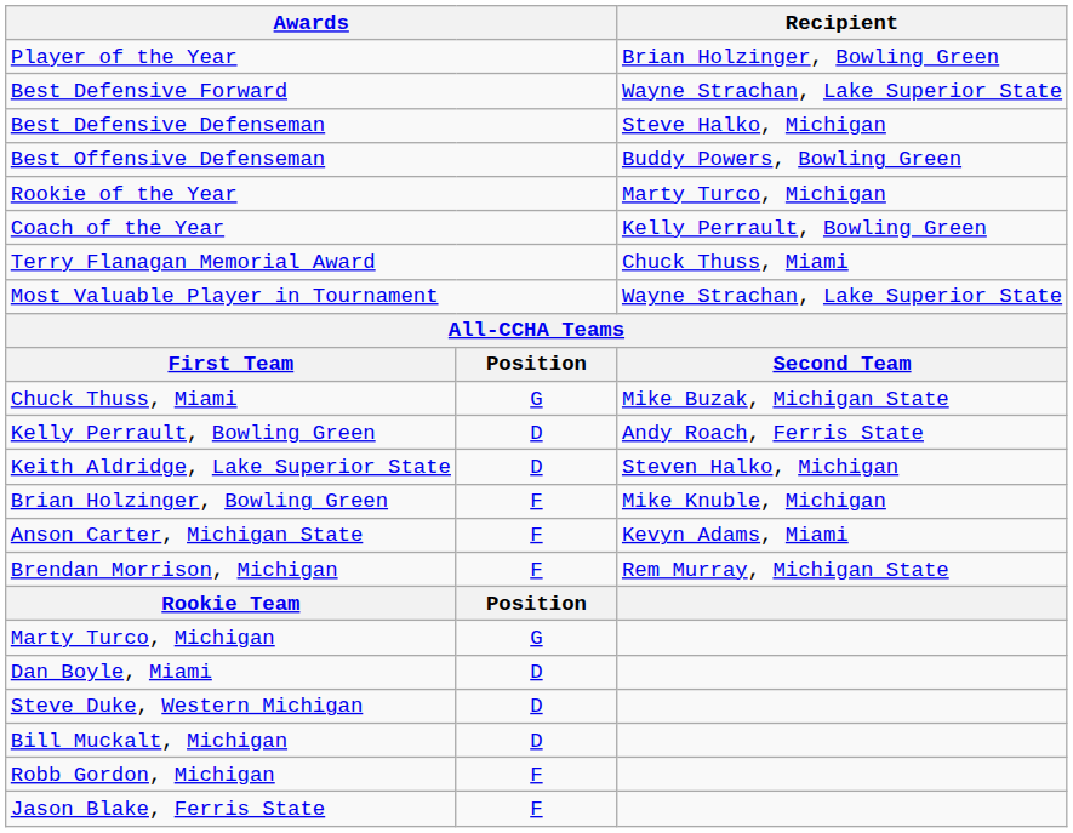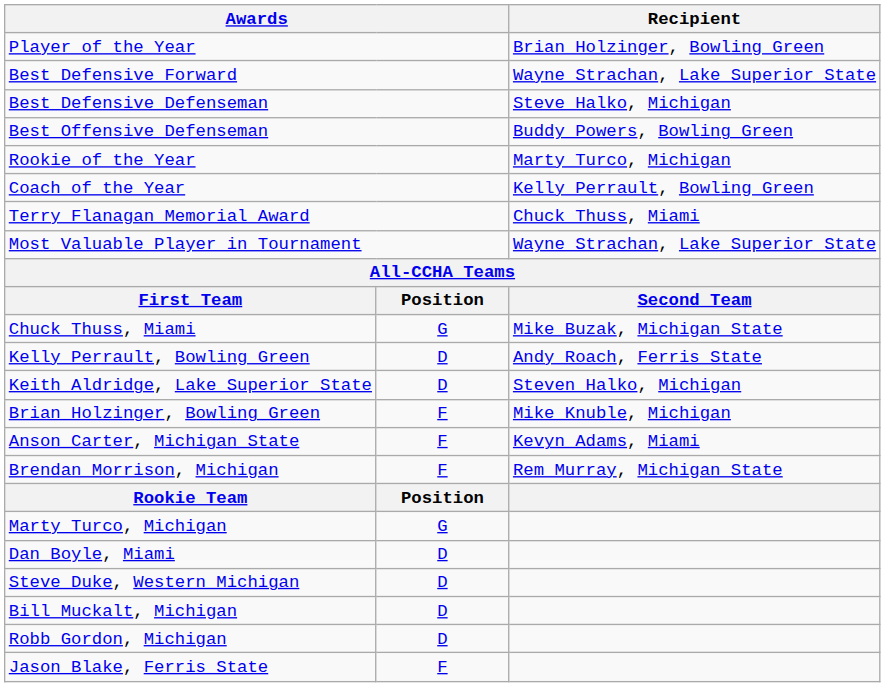Robb Gordon, Michigan | column 2: F -> D
